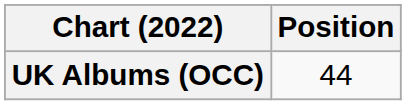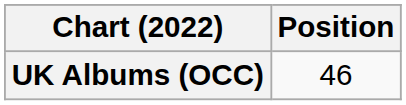UK Albums (OCC) | Position: 44 -> 46
